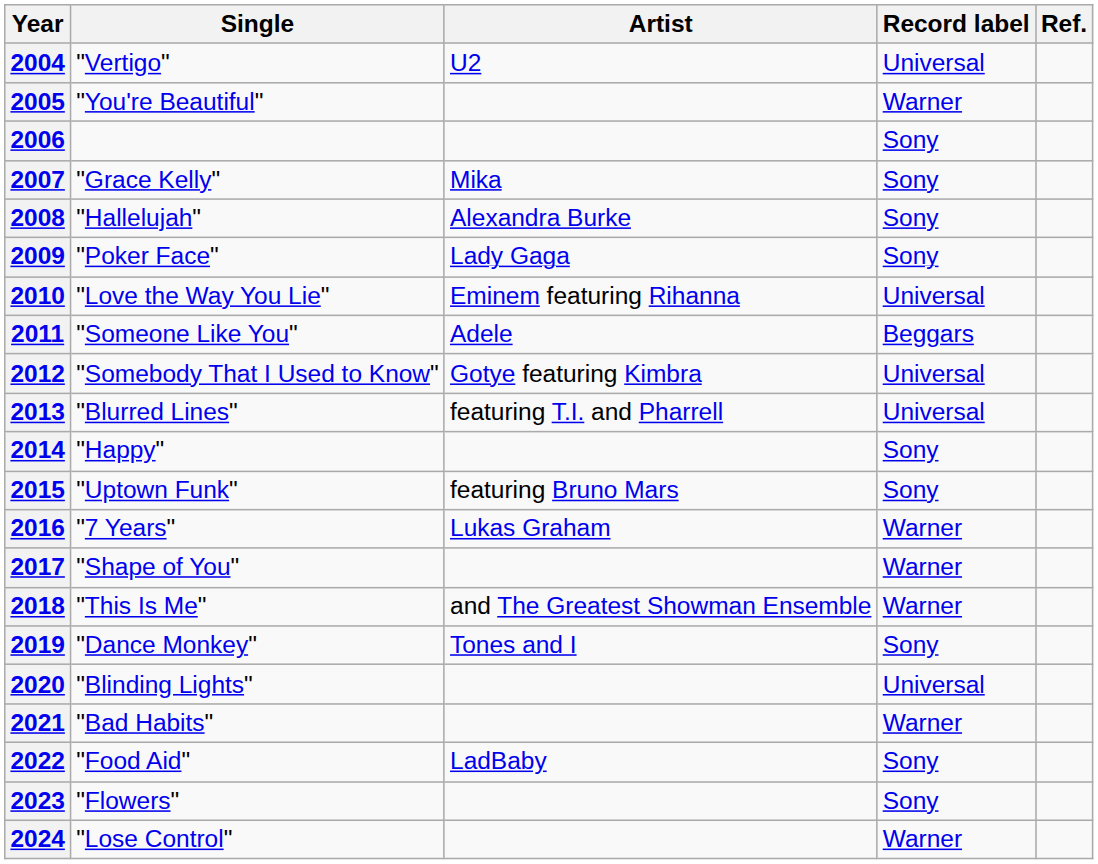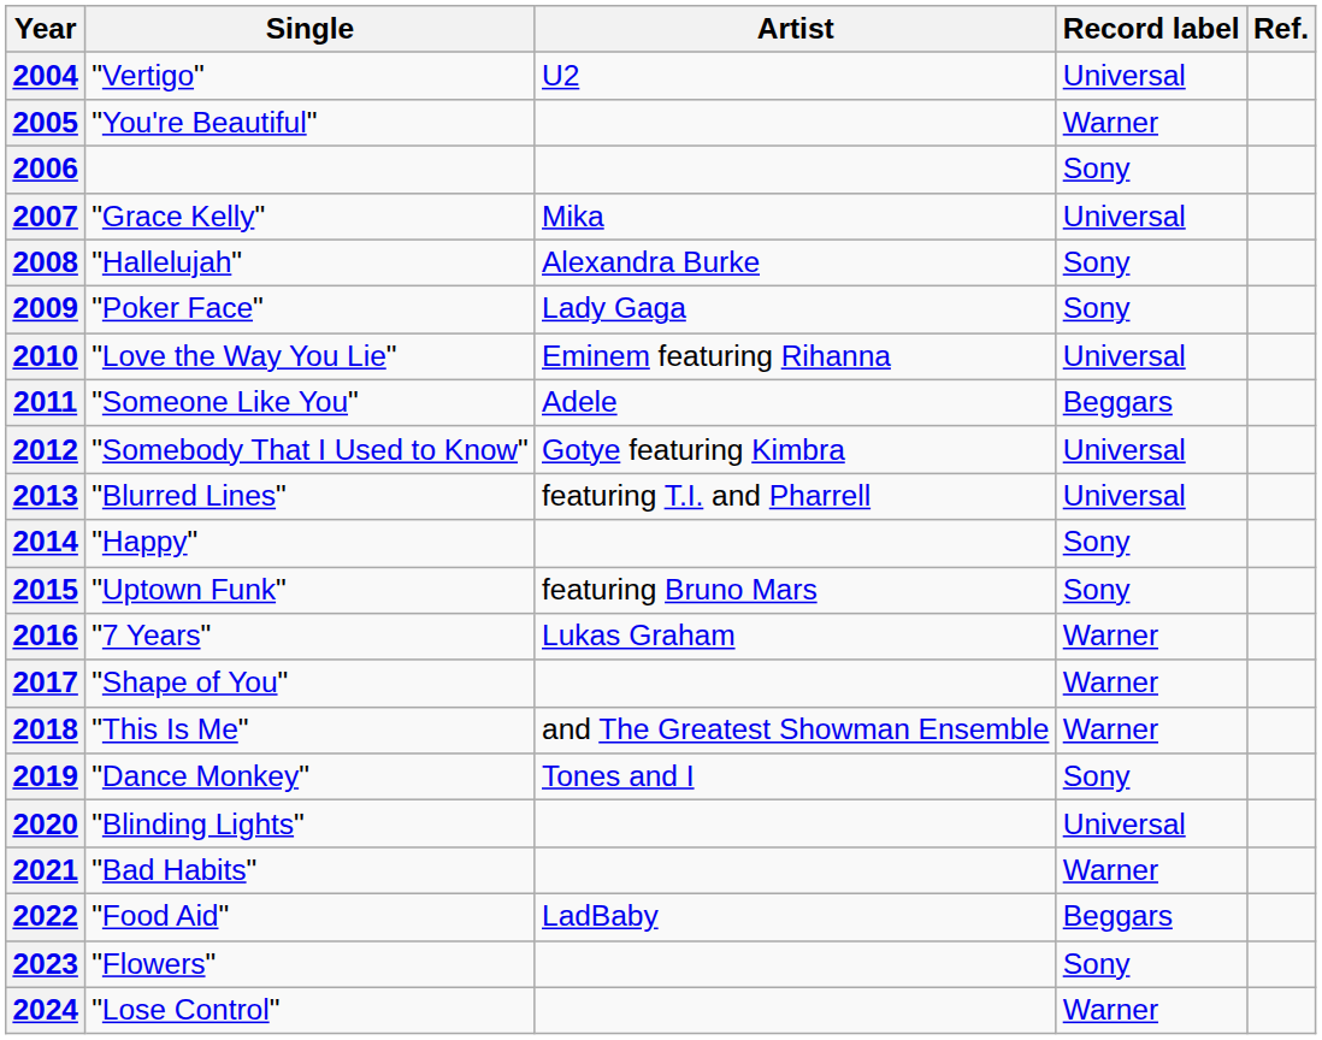2007 | Record label: Sony -> Universal
2022 | Record label: Sony -> Beggars
